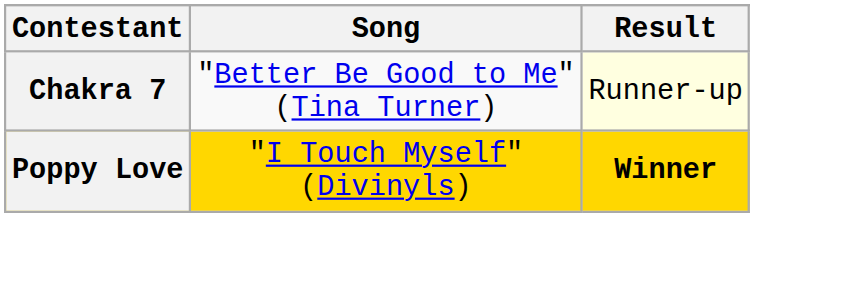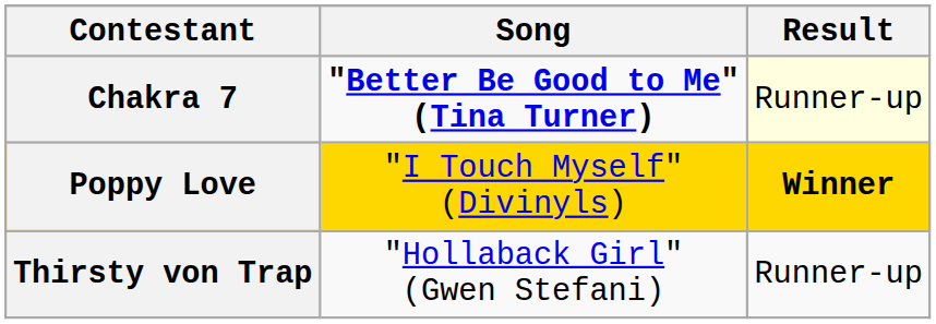Chakra 7 | Song: normal -> bold
+ row: Thirsty von Trap | "Hollaback Girl" (Gwen Stefani) | Runner-up
